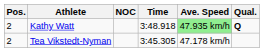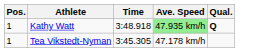- column: NOC
Kathy Watt | Pos.: 2 -> 1
Tea Vikstedt-Nyman | Pos.: 2 -> 1
